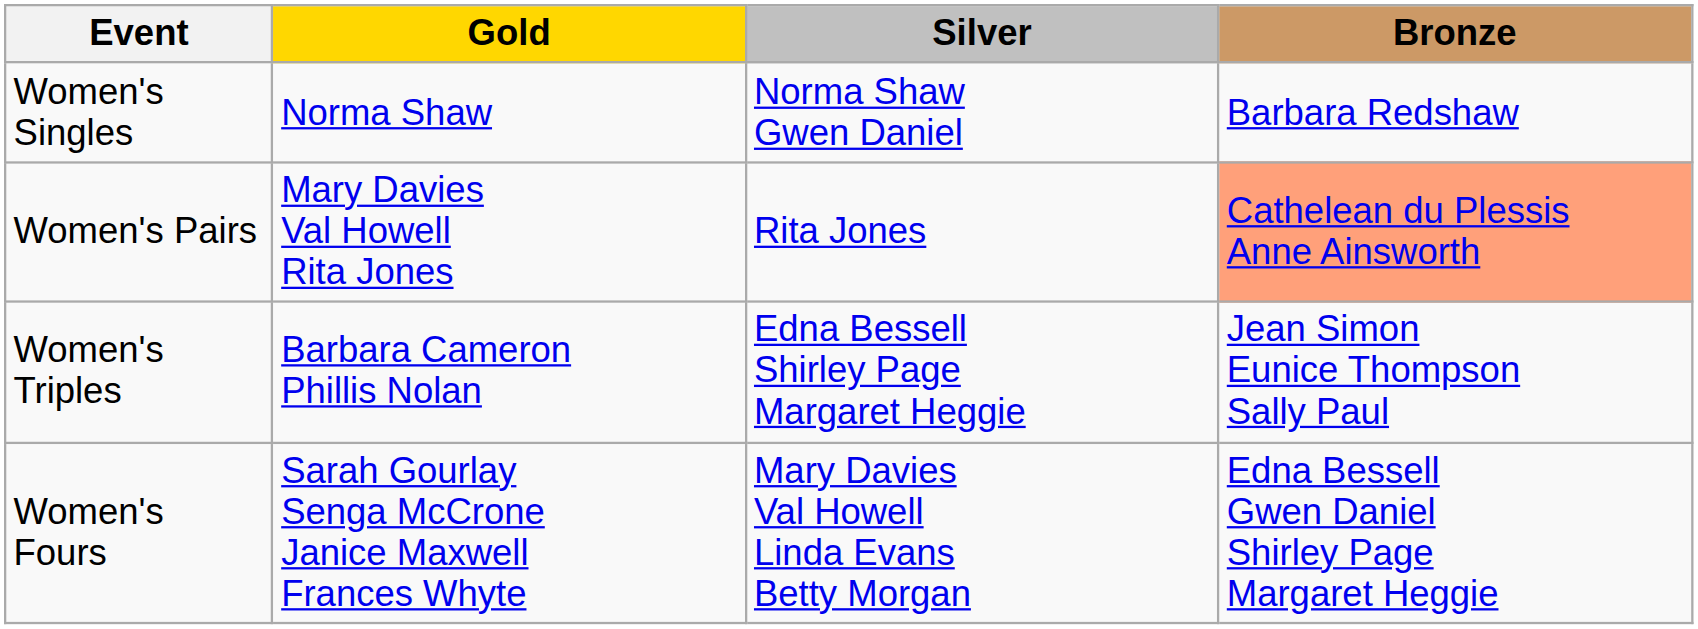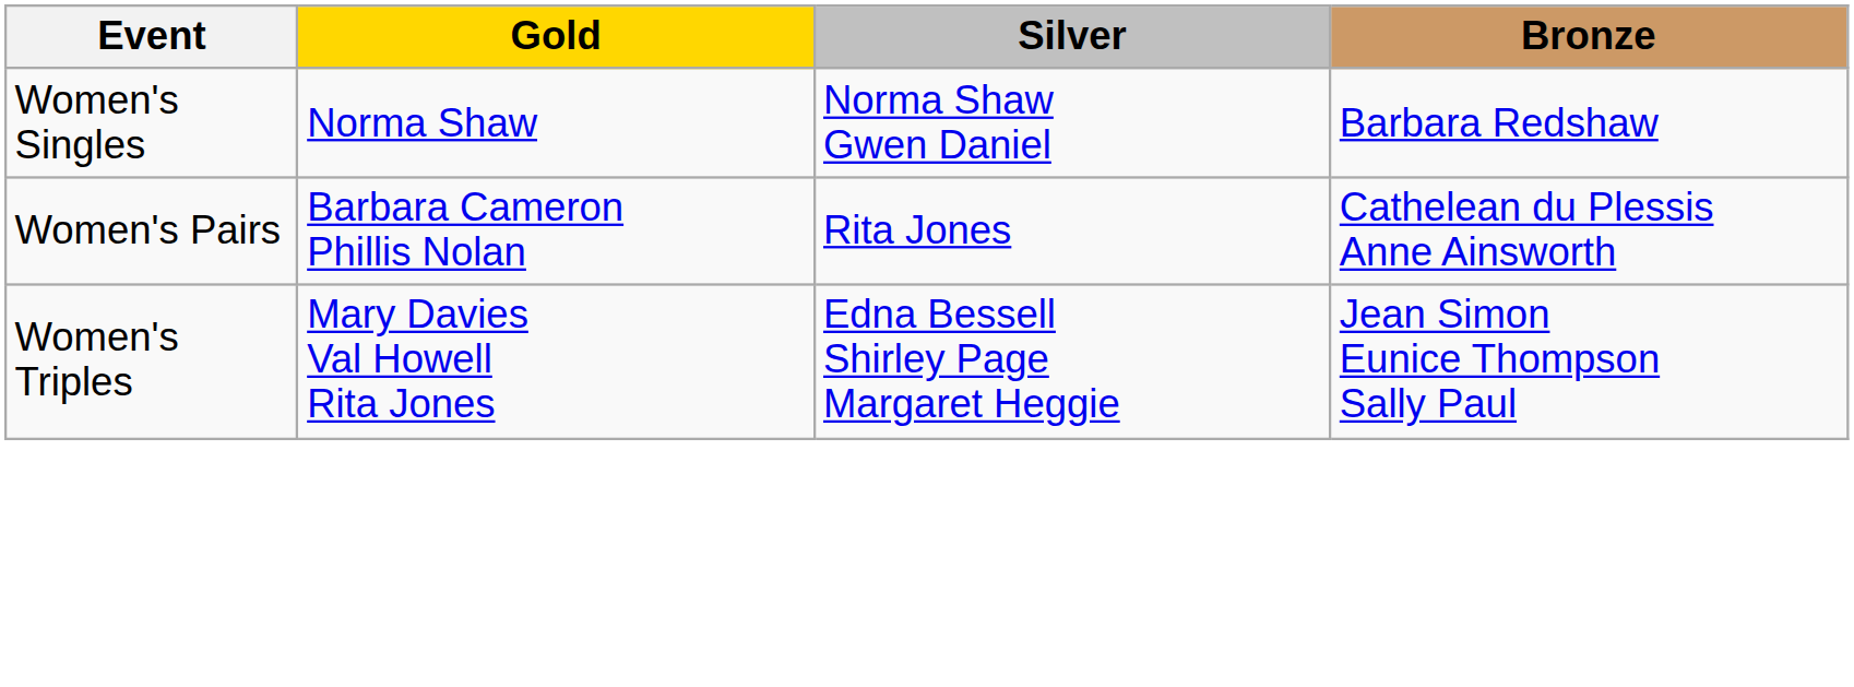Women's Pairs | Gold: Mary Davies Val Howell Rita Jones -> Barbara Cameron Phillis Nolan
Women's Pairs | Bronze: lightsalmon background -> no background
Women's Triples | Gold: Barbara Cameron Phillis Nolan -> Mary Davies Val Howell Rita Jones
- row: Women's Fours | Sarah Gourlay Senga McCrone Janice Maxwell Frances Whyte | Mary Davies Val Howell Linda Evans Betty Morgan | Edna Bessell Gwen Daniel Shirley Page Margaret Heggie
